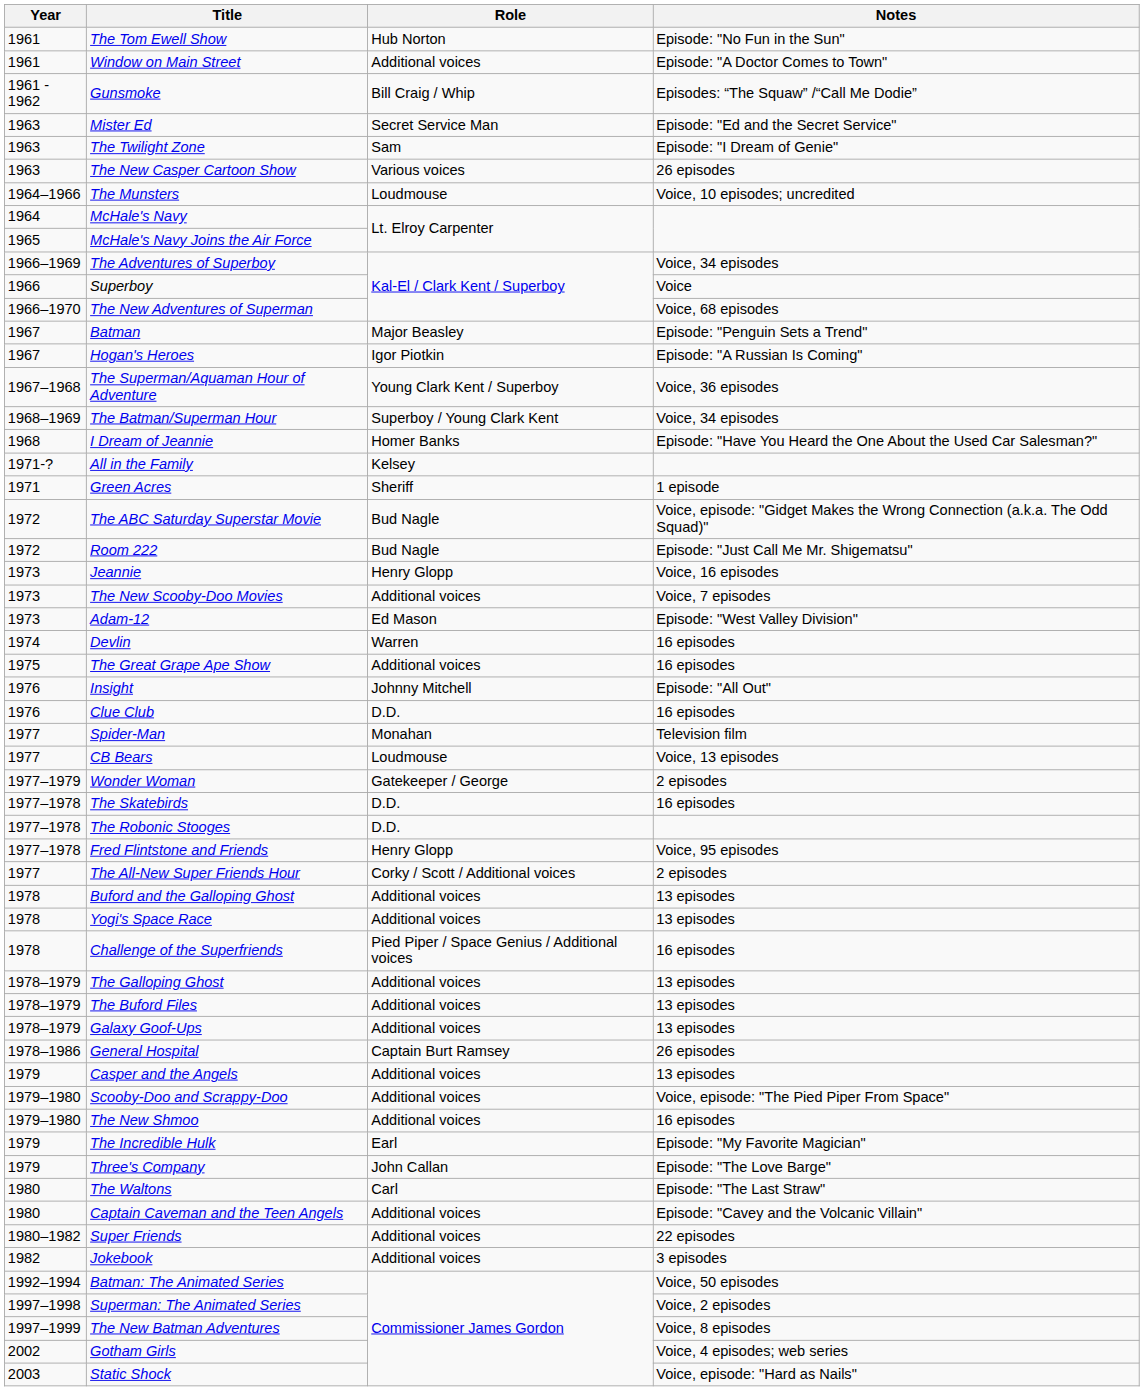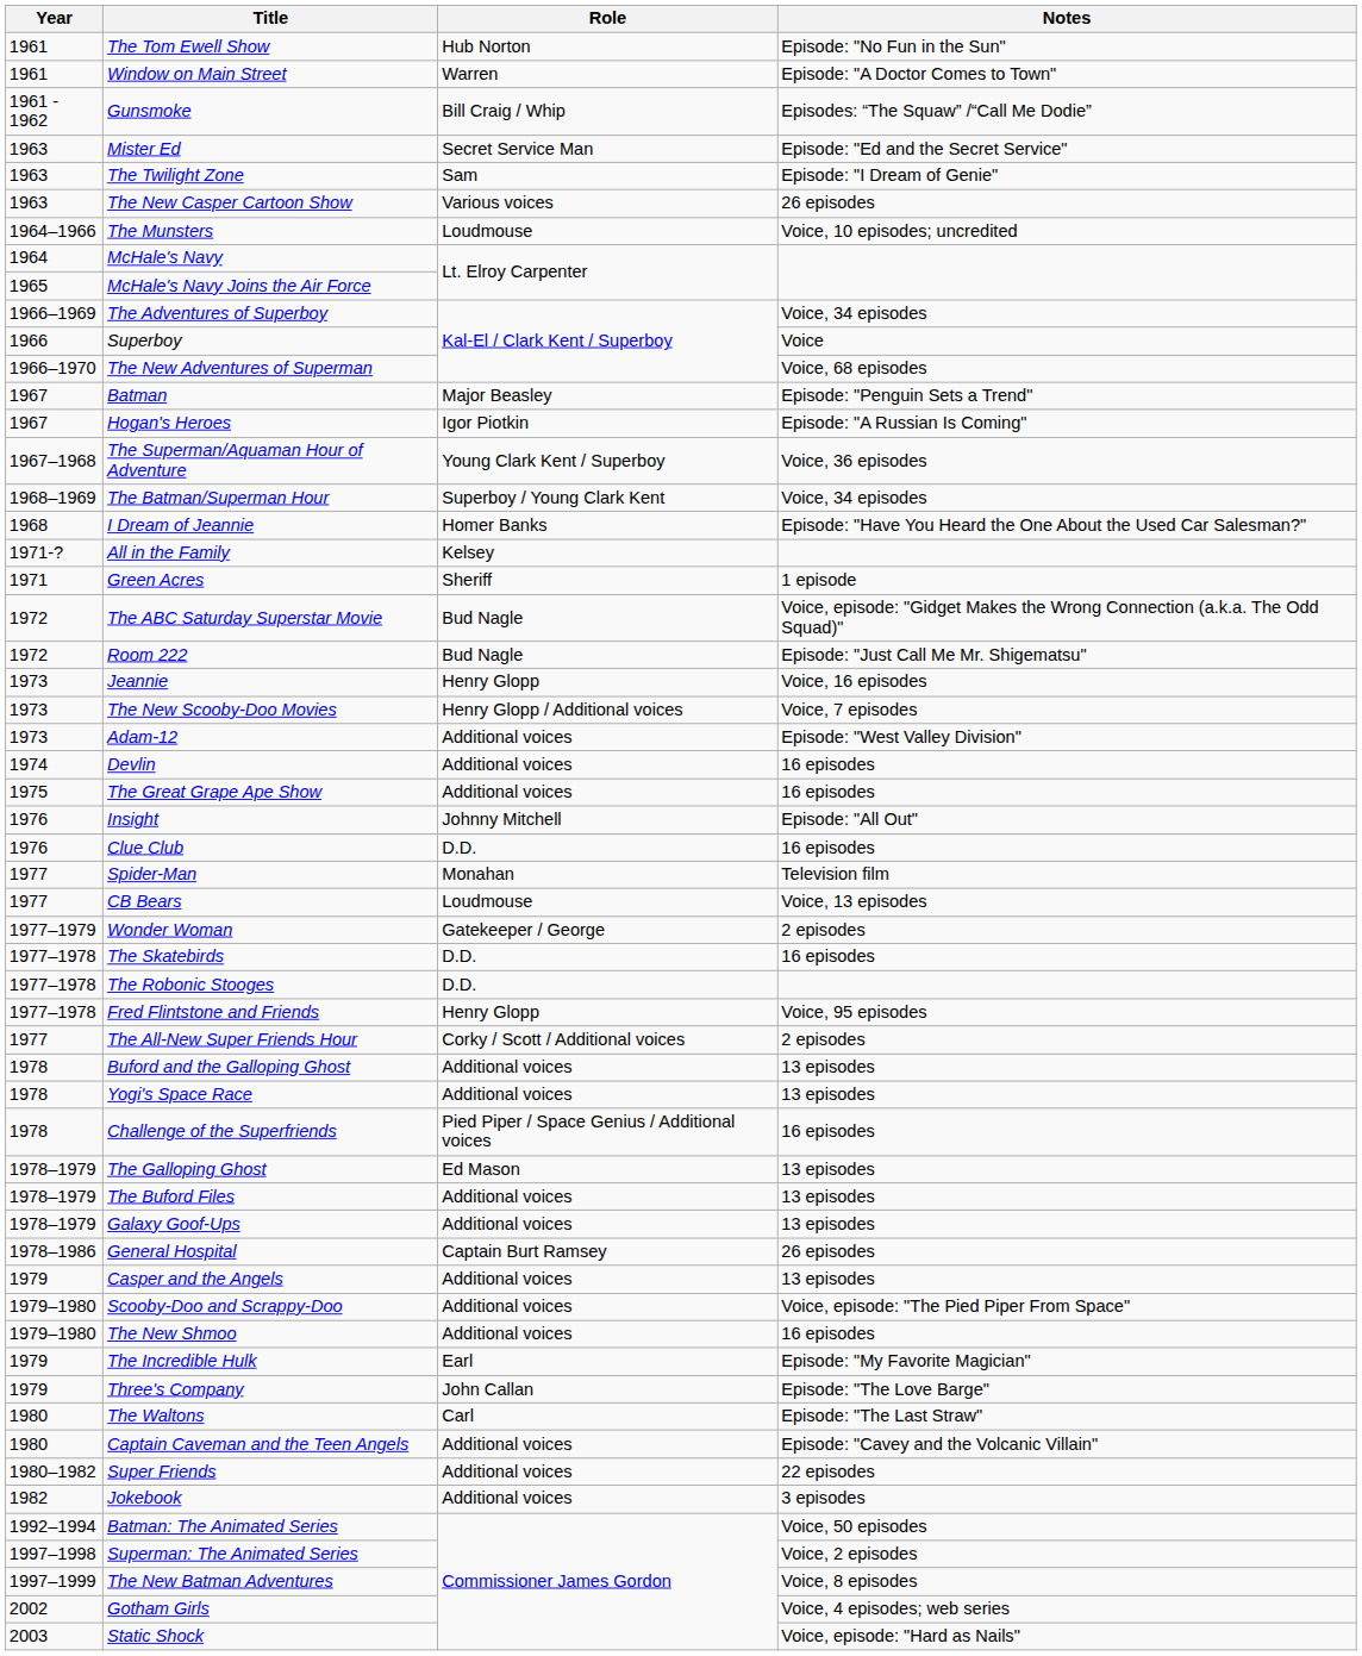Window on Main Street | Role: Additional voices -> Warren
The New Scooby-Doo Movies | Role: Additional voices -> Henry Glopp / Additional voices
Adam-12 | Role: Ed Mason -> Additional voices
Devlin | Role: Warren -> Additional voices
The Galloping Ghost | Role: Additional voices -> Ed Mason
